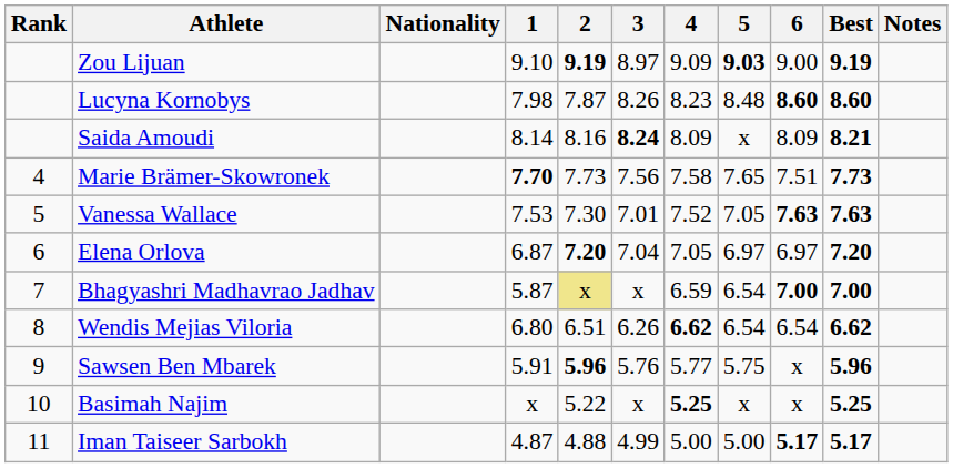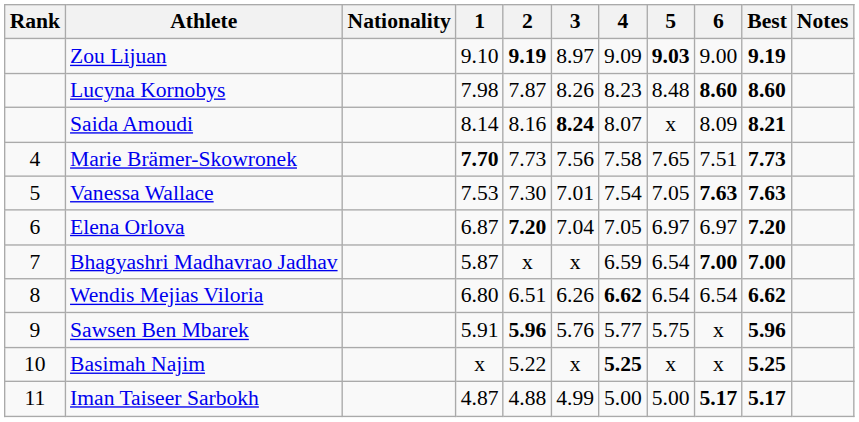Saida Amoudi | 4: 8.09 -> 8.07
Vanessa Wallace | 4: 7.52 -> 7.54
Bhagyashri Madhavrao Jadhav | 2: khaki background -> no background
